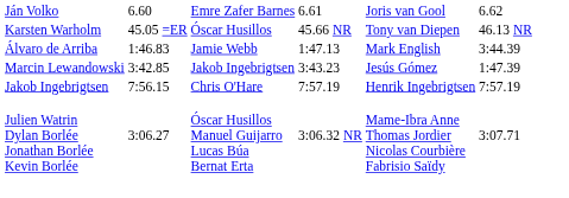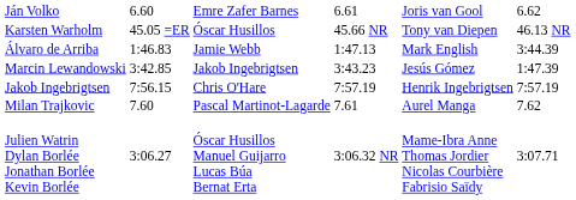+ row: Milan Trajkovic | 7.60 | Pascal Martinot-Lagarde | 7.61 | Aurel Manga | 7.62
